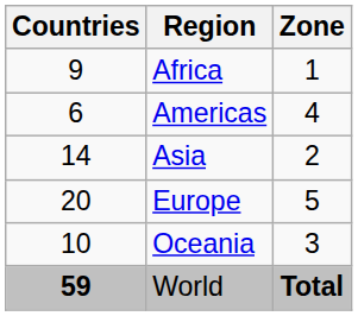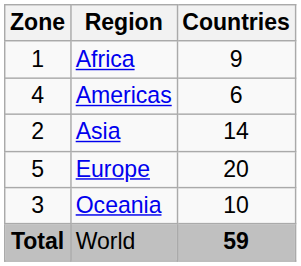columns swapped: Zone <-> Countries
